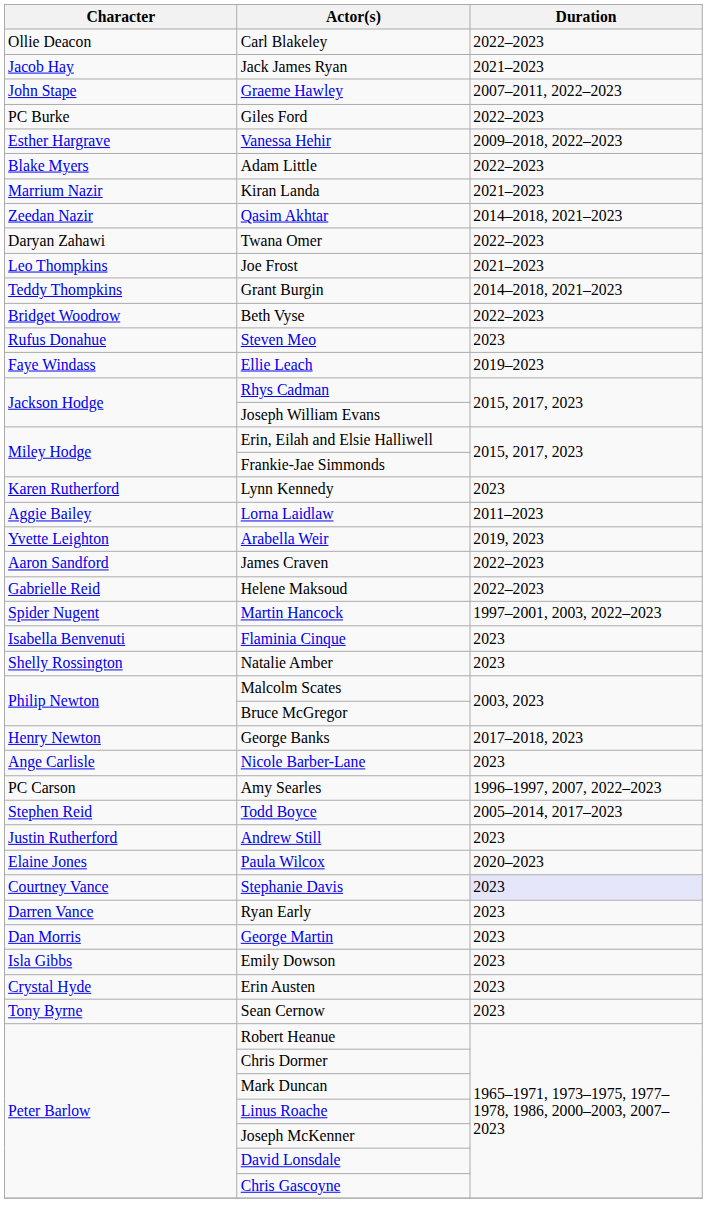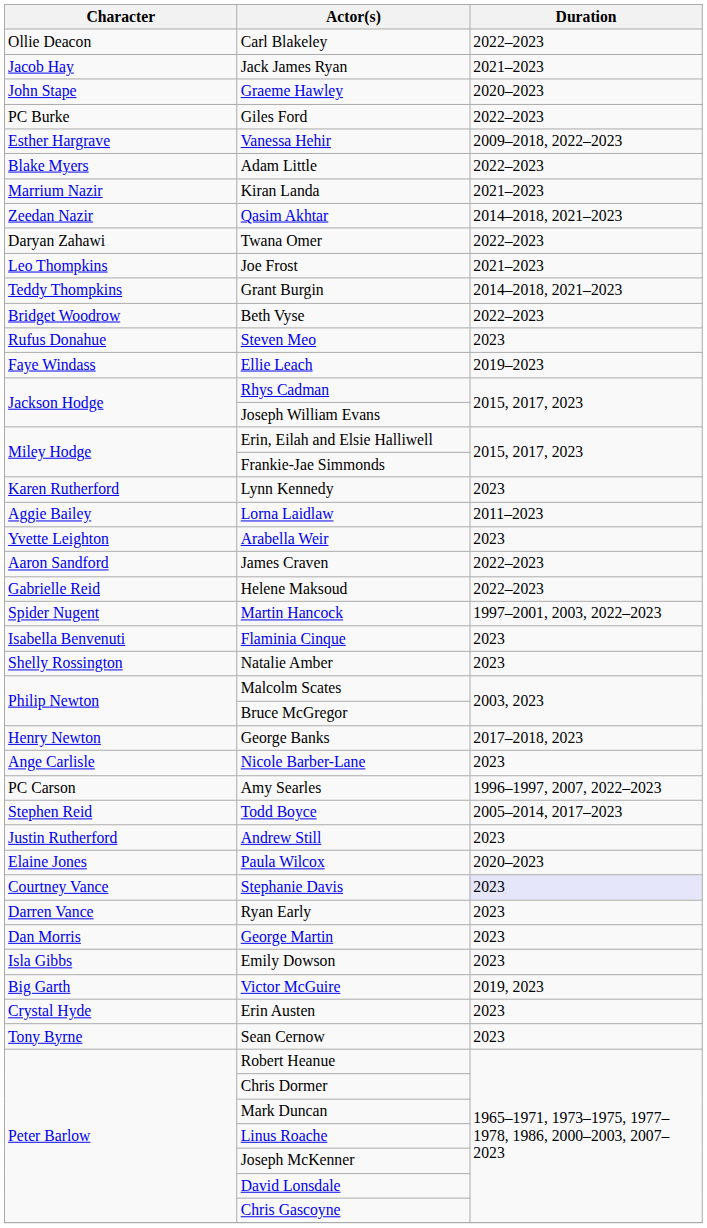Graeme Hawley | Duration: 2007–2011, 2022–2023 -> 2020–2023
Arabella Weir | Duration: 2019, 2023 -> 2023
+ row: Big Garth | Victor McGuire | 2019, 2023
